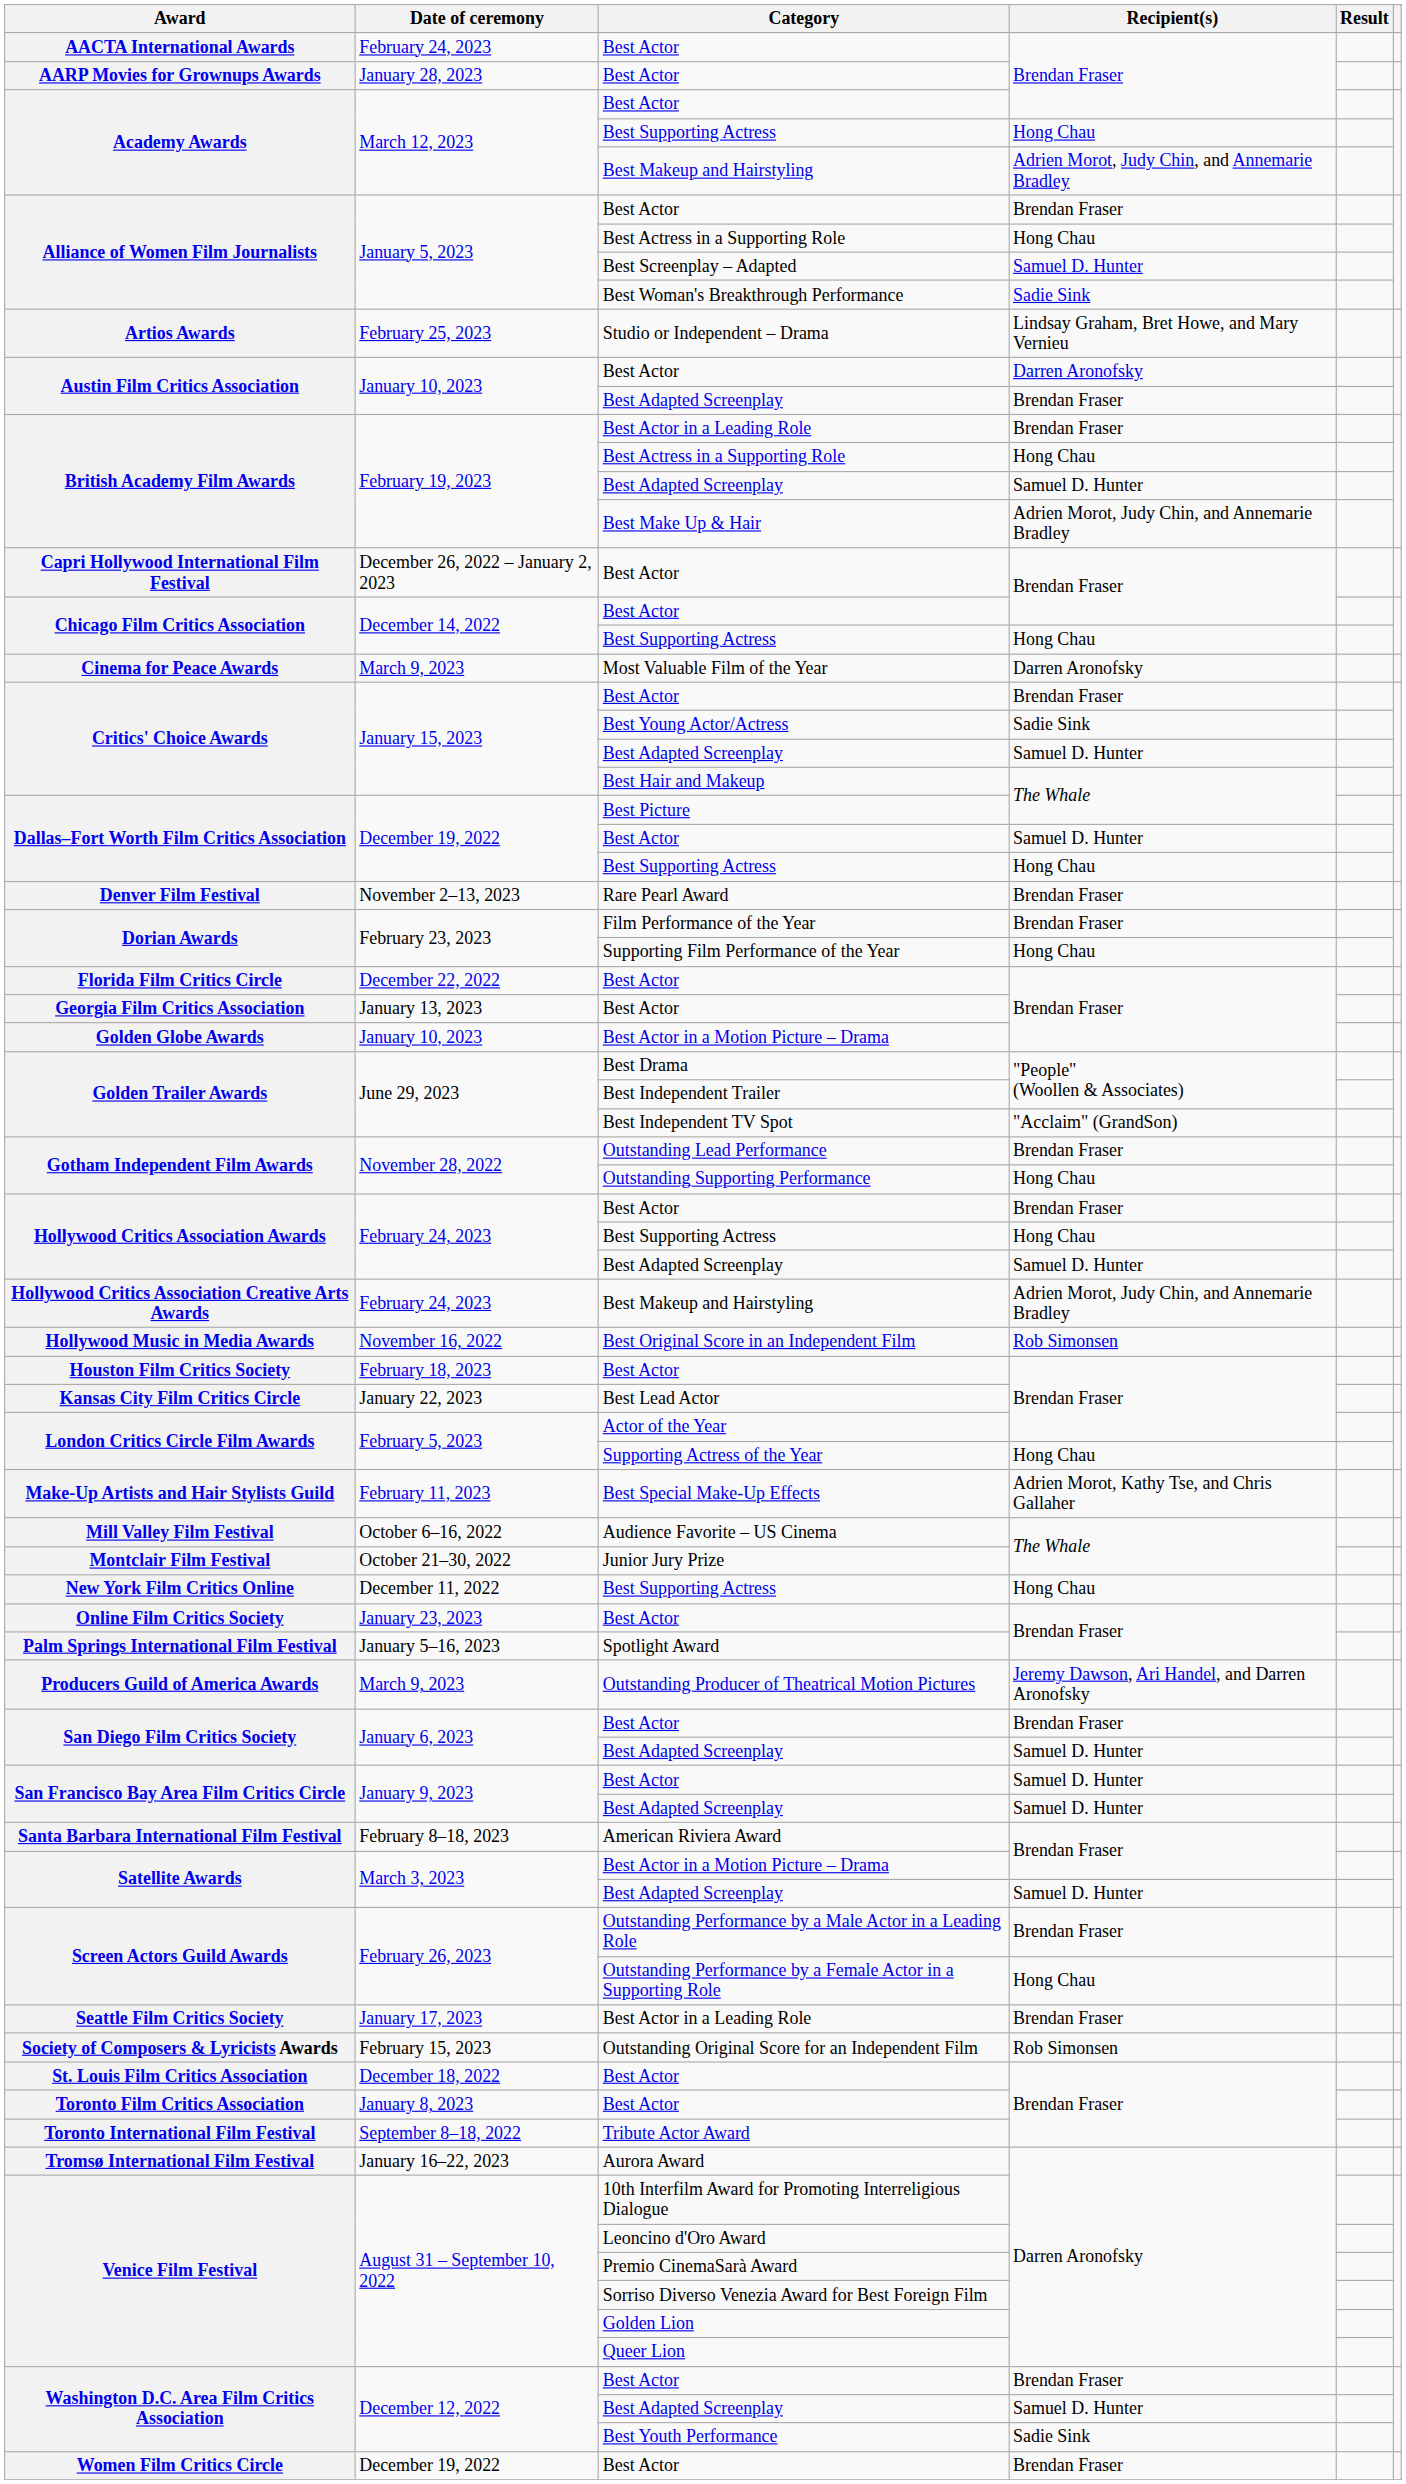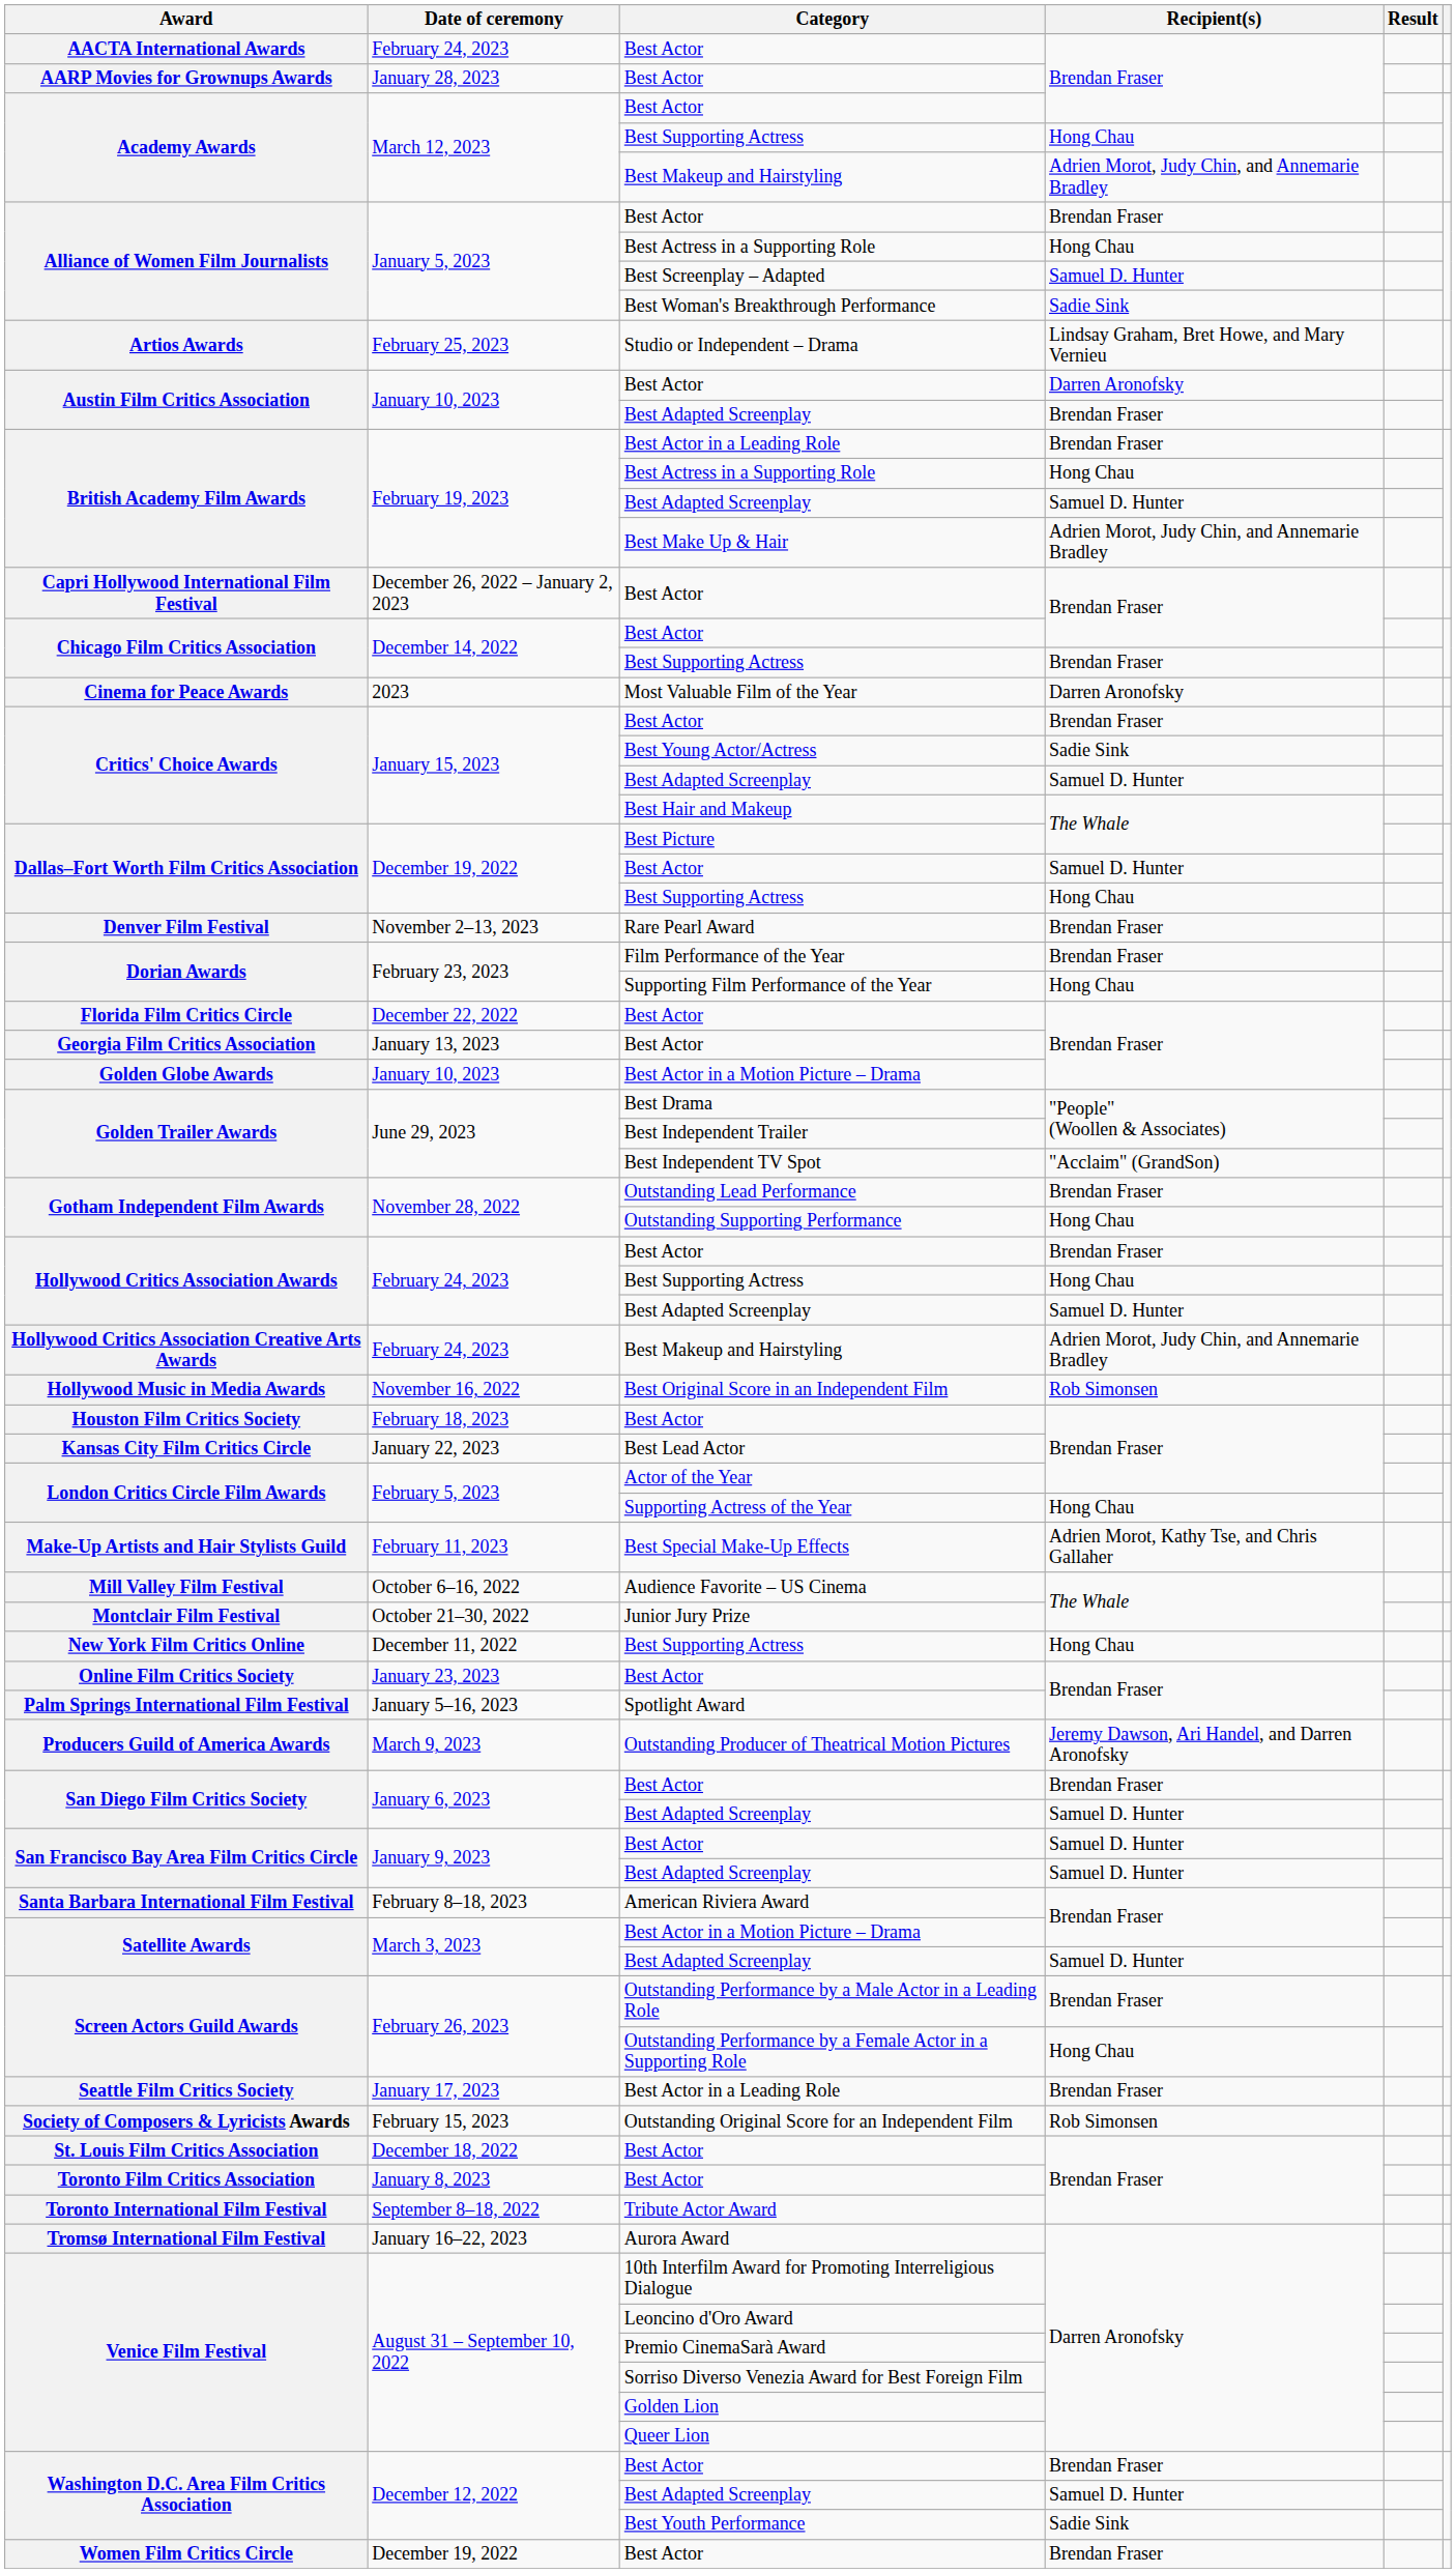Chicago Film Critics Association / Best Supporting Actress | Recipient(s): Hong Chau -> Brendan Fraser
Cinema for Peace Awards | Date of ceremony: March 9, 2023 -> 2023
